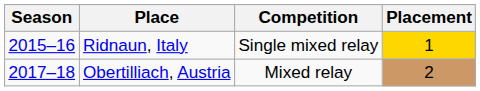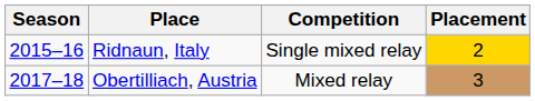Ridnaun, Italy | Placement: 1 -> 2
Obertilliach, Austria | Placement: 2 -> 3
